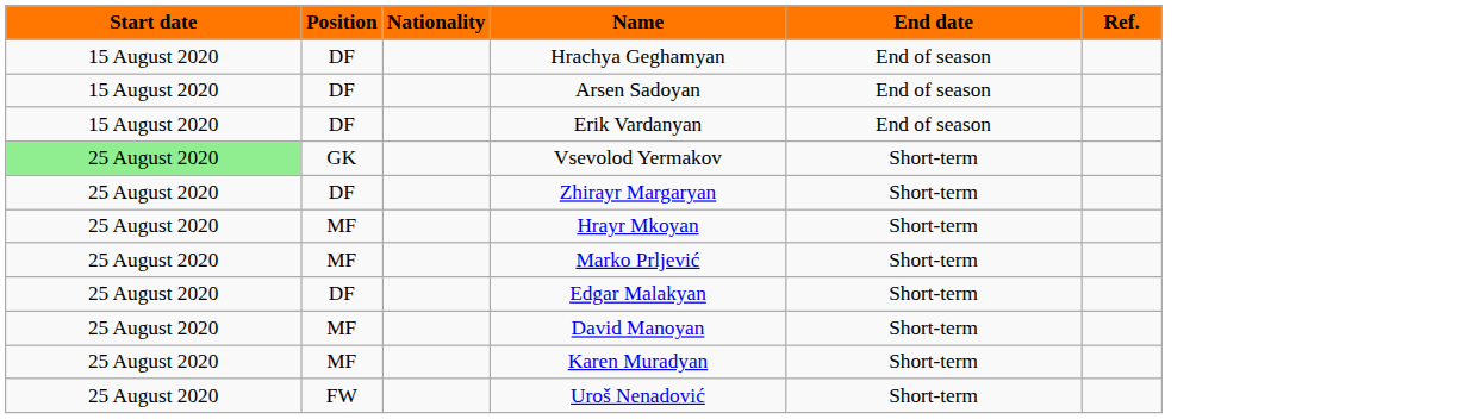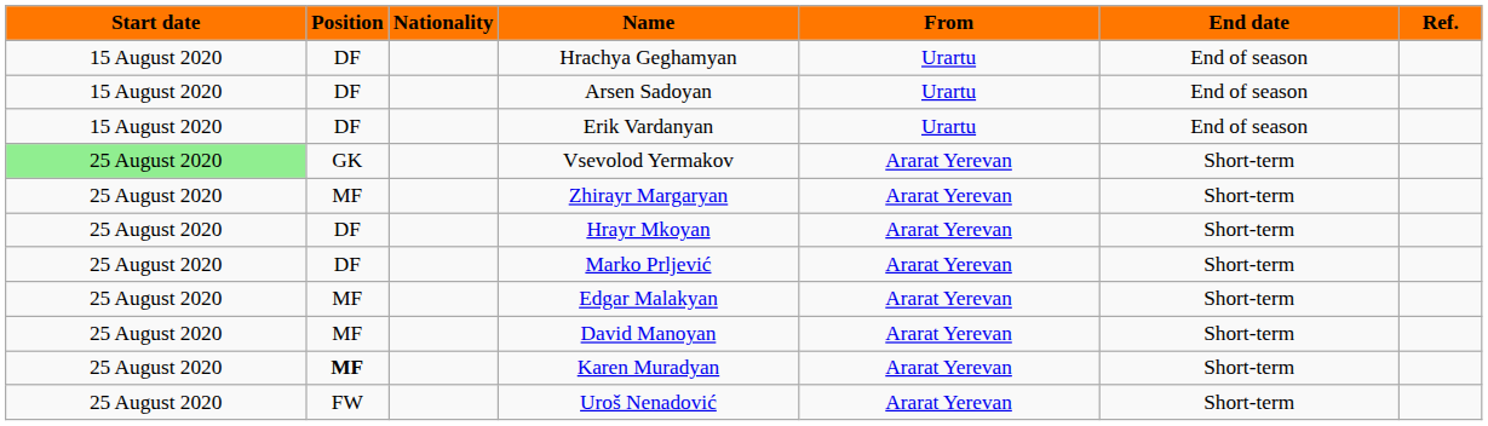+ column: From | Urartu | Urartu | Urartu | Ararat Yerevan | Ararat Yerevan | Ararat Yerevan | Ararat Yerevan | Ararat Yerevan | Ararat Yerevan | Ararat Yerevan | Ararat Yerevan
Zhirayr Margaryan | Position: DF -> MF
Hrayr Mkoyan | Position: MF -> DF
Marko Prljević | Position: MF -> DF
Edgar Malakyan | Position: DF -> MF
Karen Muradyan | Position: normal -> bold
